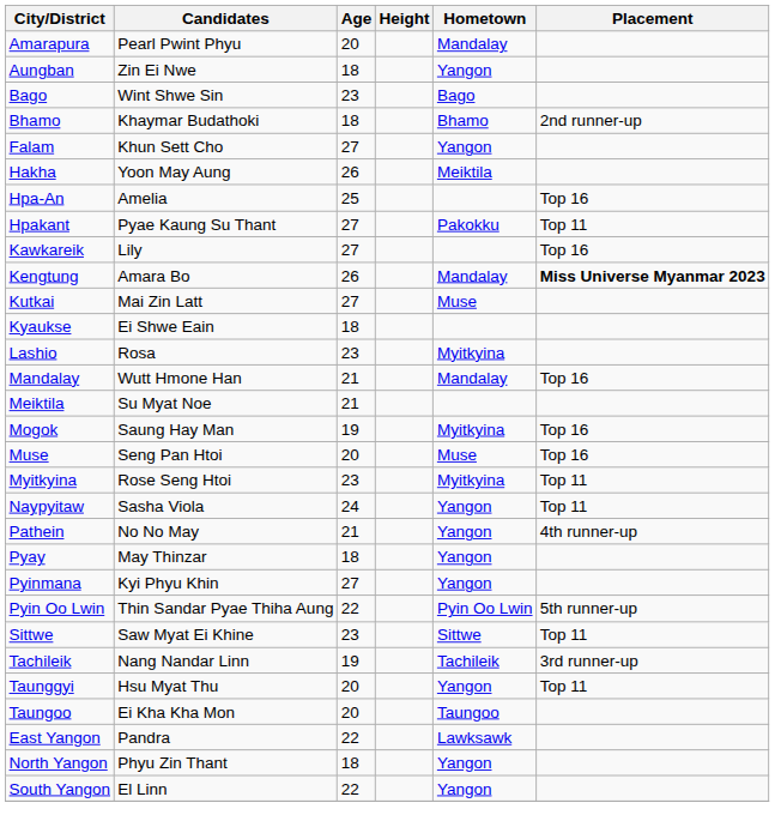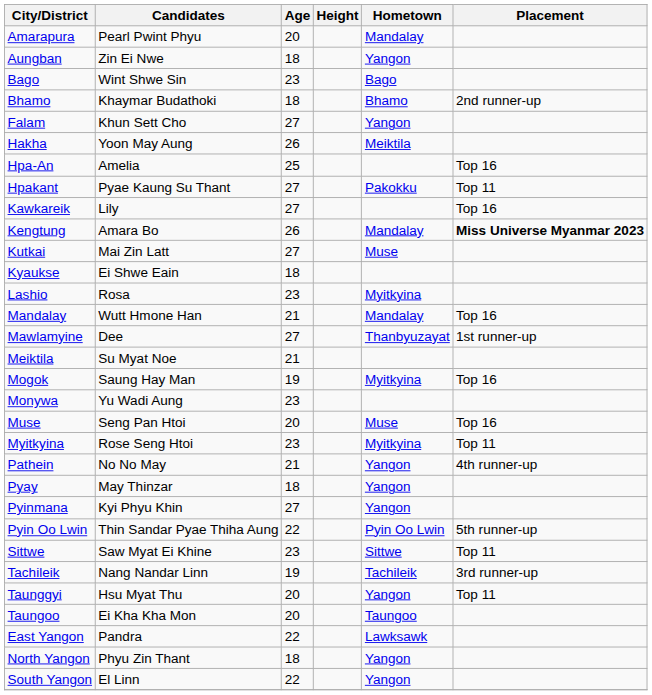+ row: Mawlamyine | Dee | 27 | Thanbyuzayat | 1st runner-up
+ row: Monywa | Yu Wadi Aung | 23
- row: Naypyitaw | Sasha Viola | 24 | Yangon | Top 11
